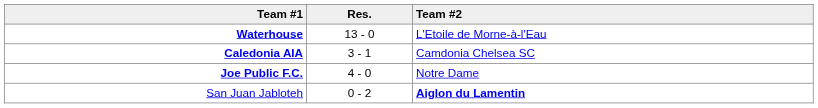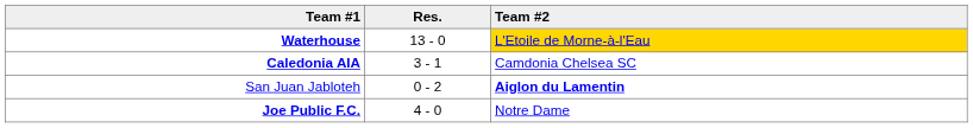Waterhouse | Team #2: no background -> gold background
rows swapped: Joe Public F.C. <-> San Juan Jabloteh
